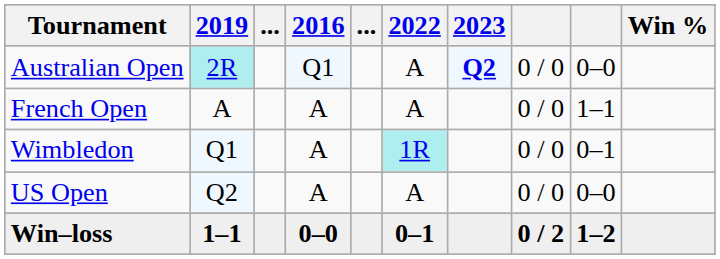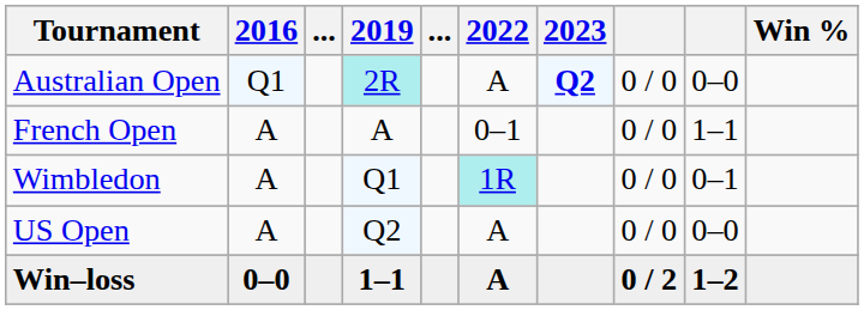columns swapped: 2016 <-> 2019
French Open | 2022: A -> 0–1
Win–loss | 2022: 0–1 -> A
